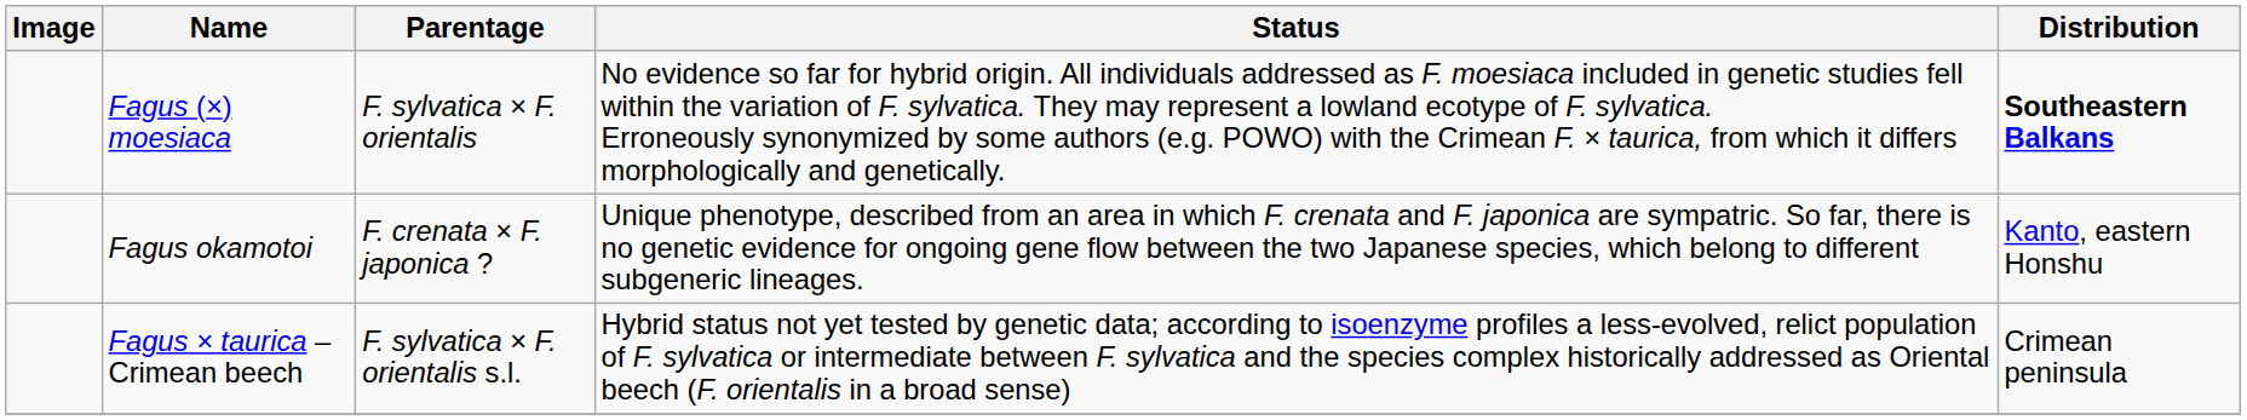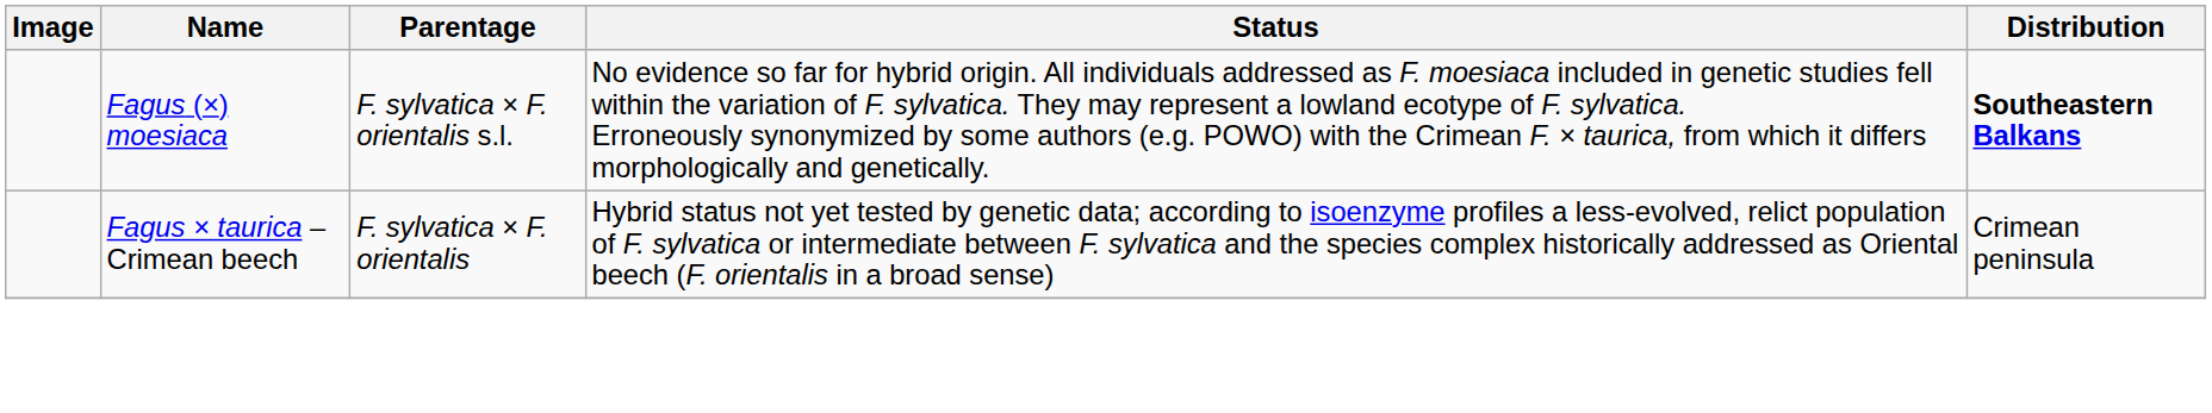Fagus (×) moesiaca | Parentage: F. sylvatica × F. orientalis -> F. sylvatica × F. orientalis s.l.
- row: Fagus okamotoi | F. crenata × F. japonica ? | Unique phenotype, described from an area in which F. crenata and F. japonica are sympatric. So far, there is no genetic evidence for ongoing gene flow between the two Japanese species, which belong to different subgeneric lineages. | Kanto, eastern Honshu
Fagus × taurica – Crimean beech | Parentage: F. sylvatica × F. orientalis s.l. -> F. sylvatica × F. orientalis
